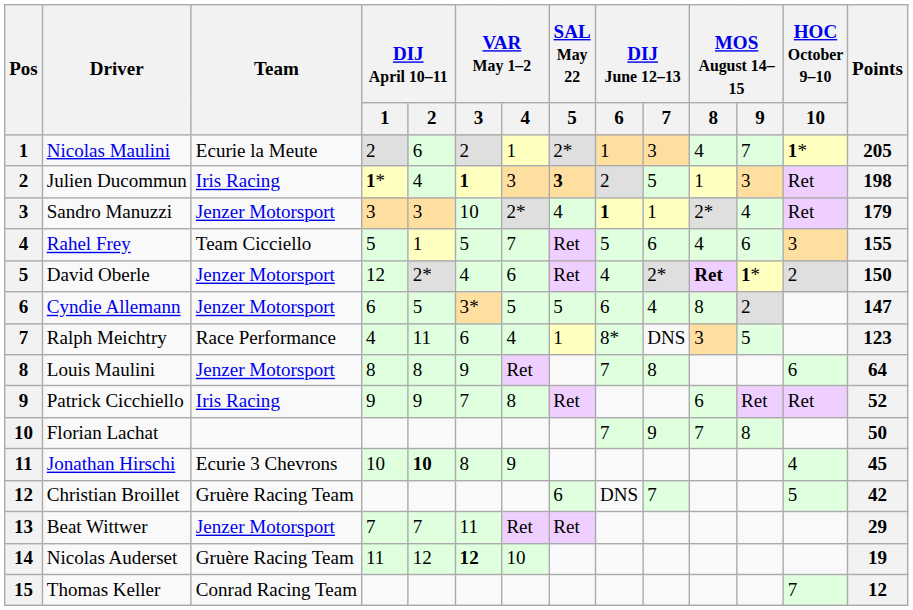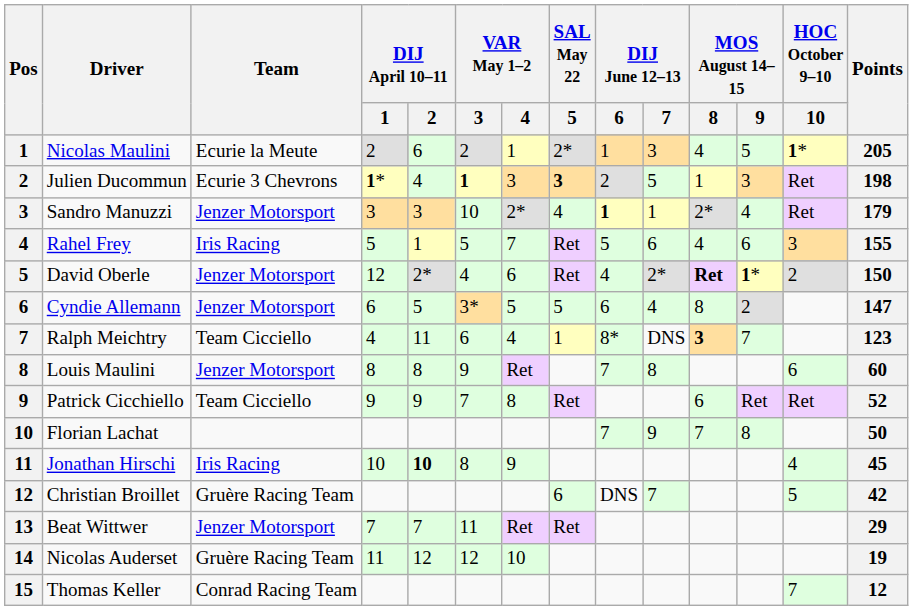Nicolas Maulini | MOS August 14–15 / 9: 7 -> 5
Julien Ducommun | Team: Iris Racing -> Ecurie 3 Chevrons
Rahel Frey | Team: Team Cicciello -> Iris Racing
Ralph Meichtry | Team: Race Performance -> Team Cicciello
Ralph Meichtry | MOS August 14–15 / 8: normal -> bold
Ralph Meichtry | MOS August 14–15 / 9: 5 -> 7
Louis Maulini | Points: 64 -> 60
Patrick Cicchiello | Team: Iris Racing -> Team Cicciello
Jonathan Hirschi | Team: Ecurie 3 Chevrons -> Iris Racing
Nicolas Auderset | VAR May 1–2 / 3: bold -> normal
